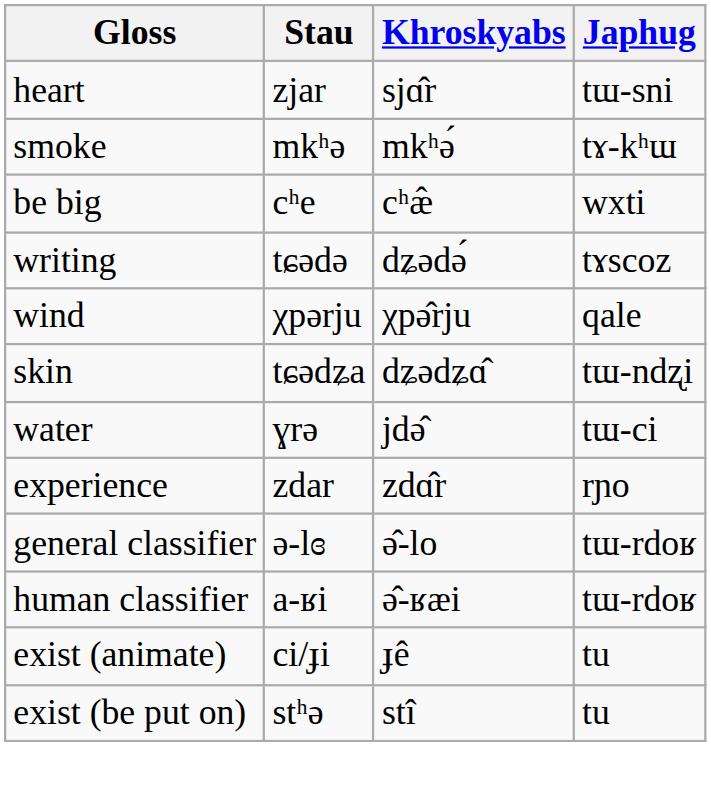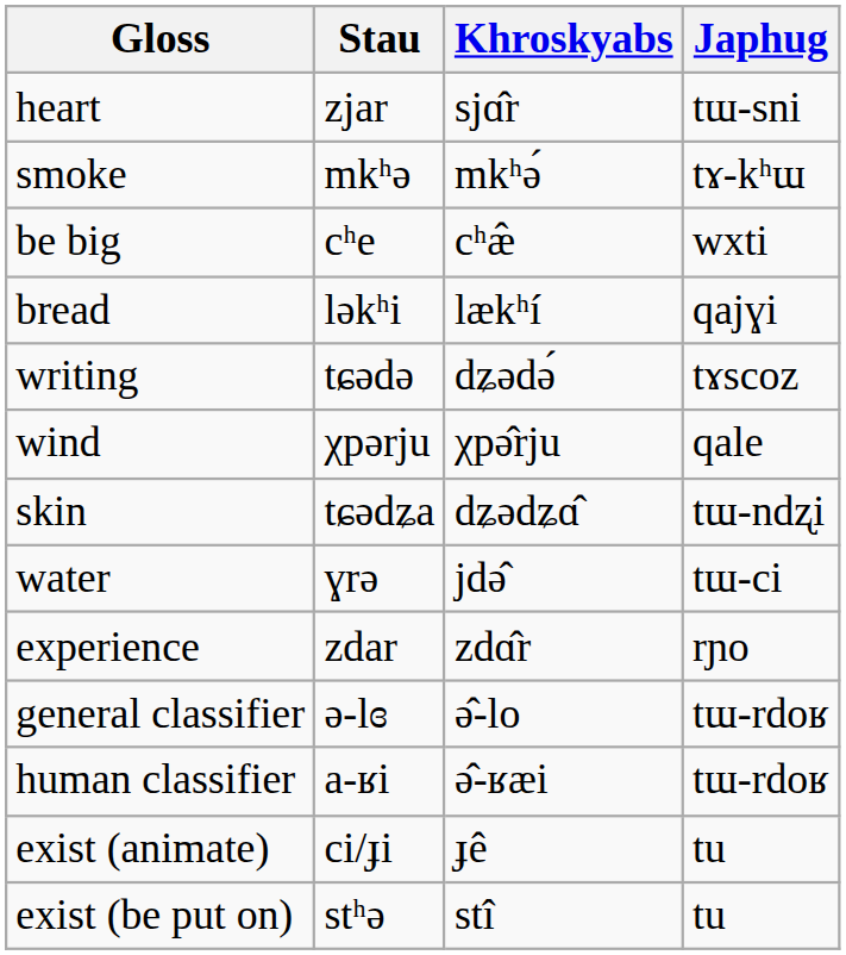+ row: bread | ləkʰi | lækʰí | qajɣi
